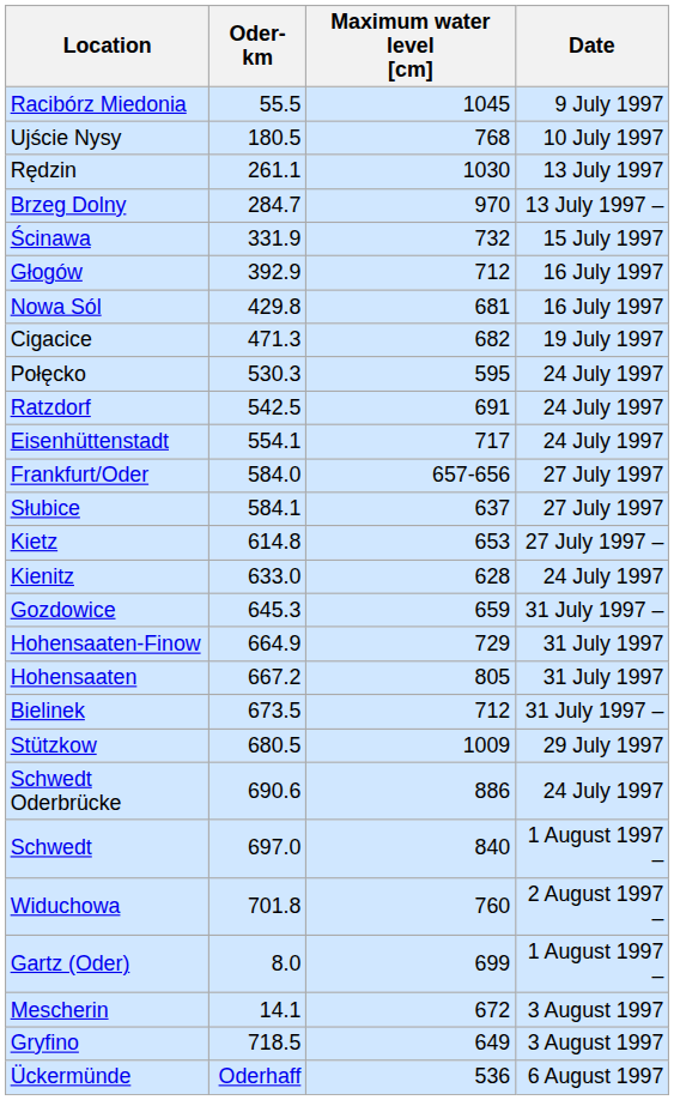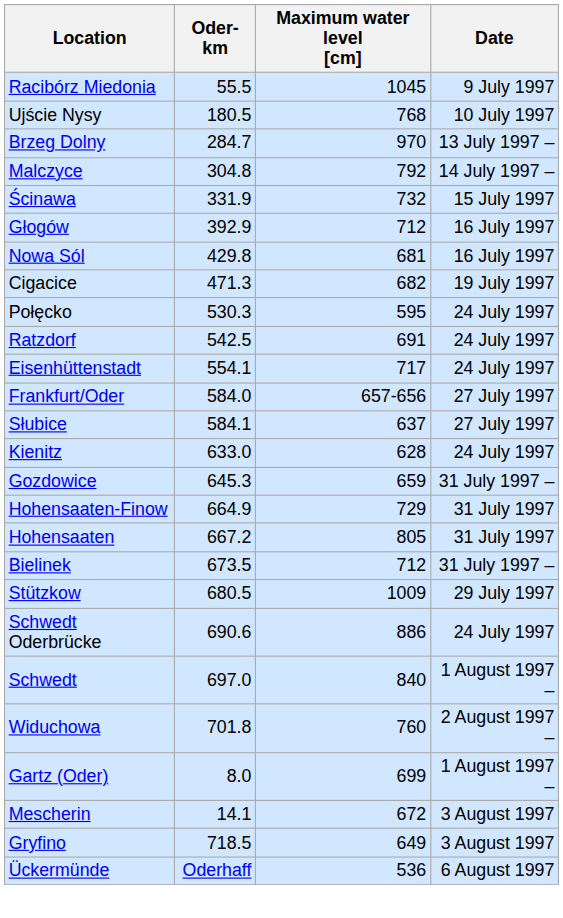- row: Rędzin | 261.1 | 1030 | 13 July 1997
+ row: Malczyce | 304.8 | 792 | 14 July 1997 –
- row: Kietz | 614.8 | 653 | 27 July 1997 –
